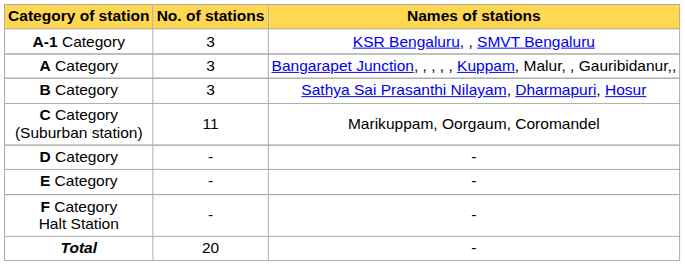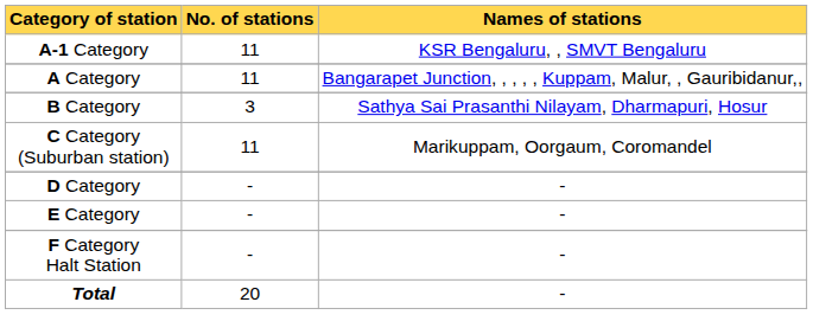A-1 Category | No. of stations: 3 -> 11
A Category | No. of stations: 3 -> 11
